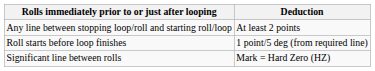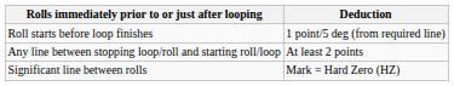rows swapped: Any line between stopping loop/roll and starting roll/loop <-> Roll starts before loop finishes
